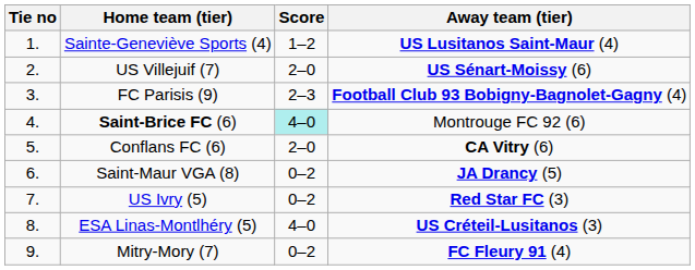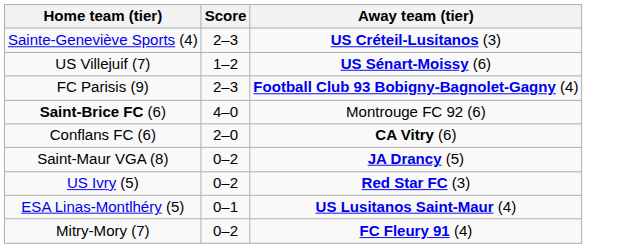- column: Tie no | 1. | 2. | 3. | 4. | 5. | 6. | 7. | 8. | 9.
Sainte-Geneviève Sports (4) | Score: 1–2 -> 2–3
Sainte-Geneviève Sports (4) | Away team (tier): US Lusitanos Saint-Maur (4) -> US Créteil-Lusitanos (3)
US Villejuif (7) | Score: 2–0 -> 1–2
Saint-Brice FC (6) | Score: paleturquoise background -> no background
ESA Linas-Montlhéry (5) | Score: 4–0 -> 0–1
ESA Linas-Montlhéry (5) | Away team (tier): US Créteil-Lusitanos (3) -> US Lusitanos Saint-Maur (4)
